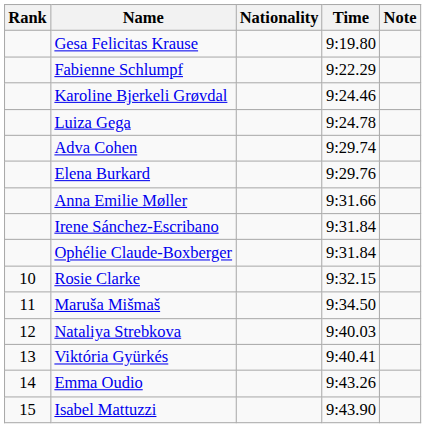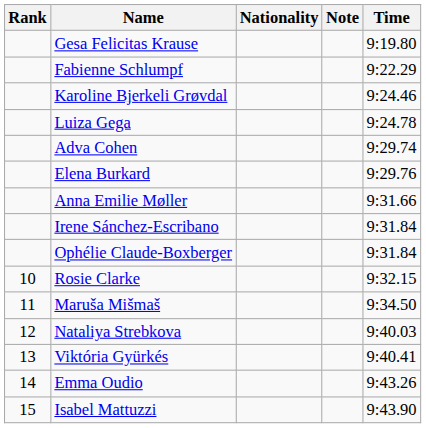columns swapped: Time <-> Note
